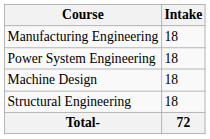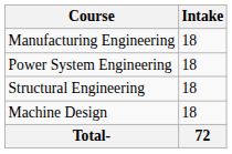rows swapped: Structural Engineering <-> Machine Design
